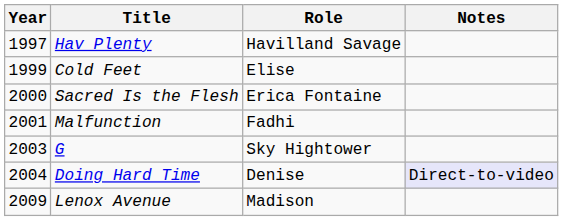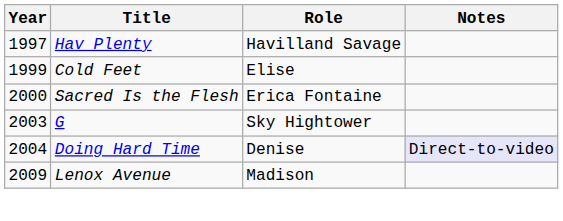- row: 2001 | Malfunction | Fadhi
